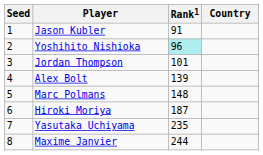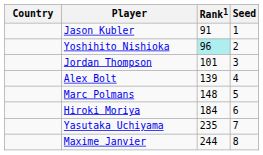columns swapped: Country <-> Seed
Hiroki Moriya | Rank1: 187 -> 184
